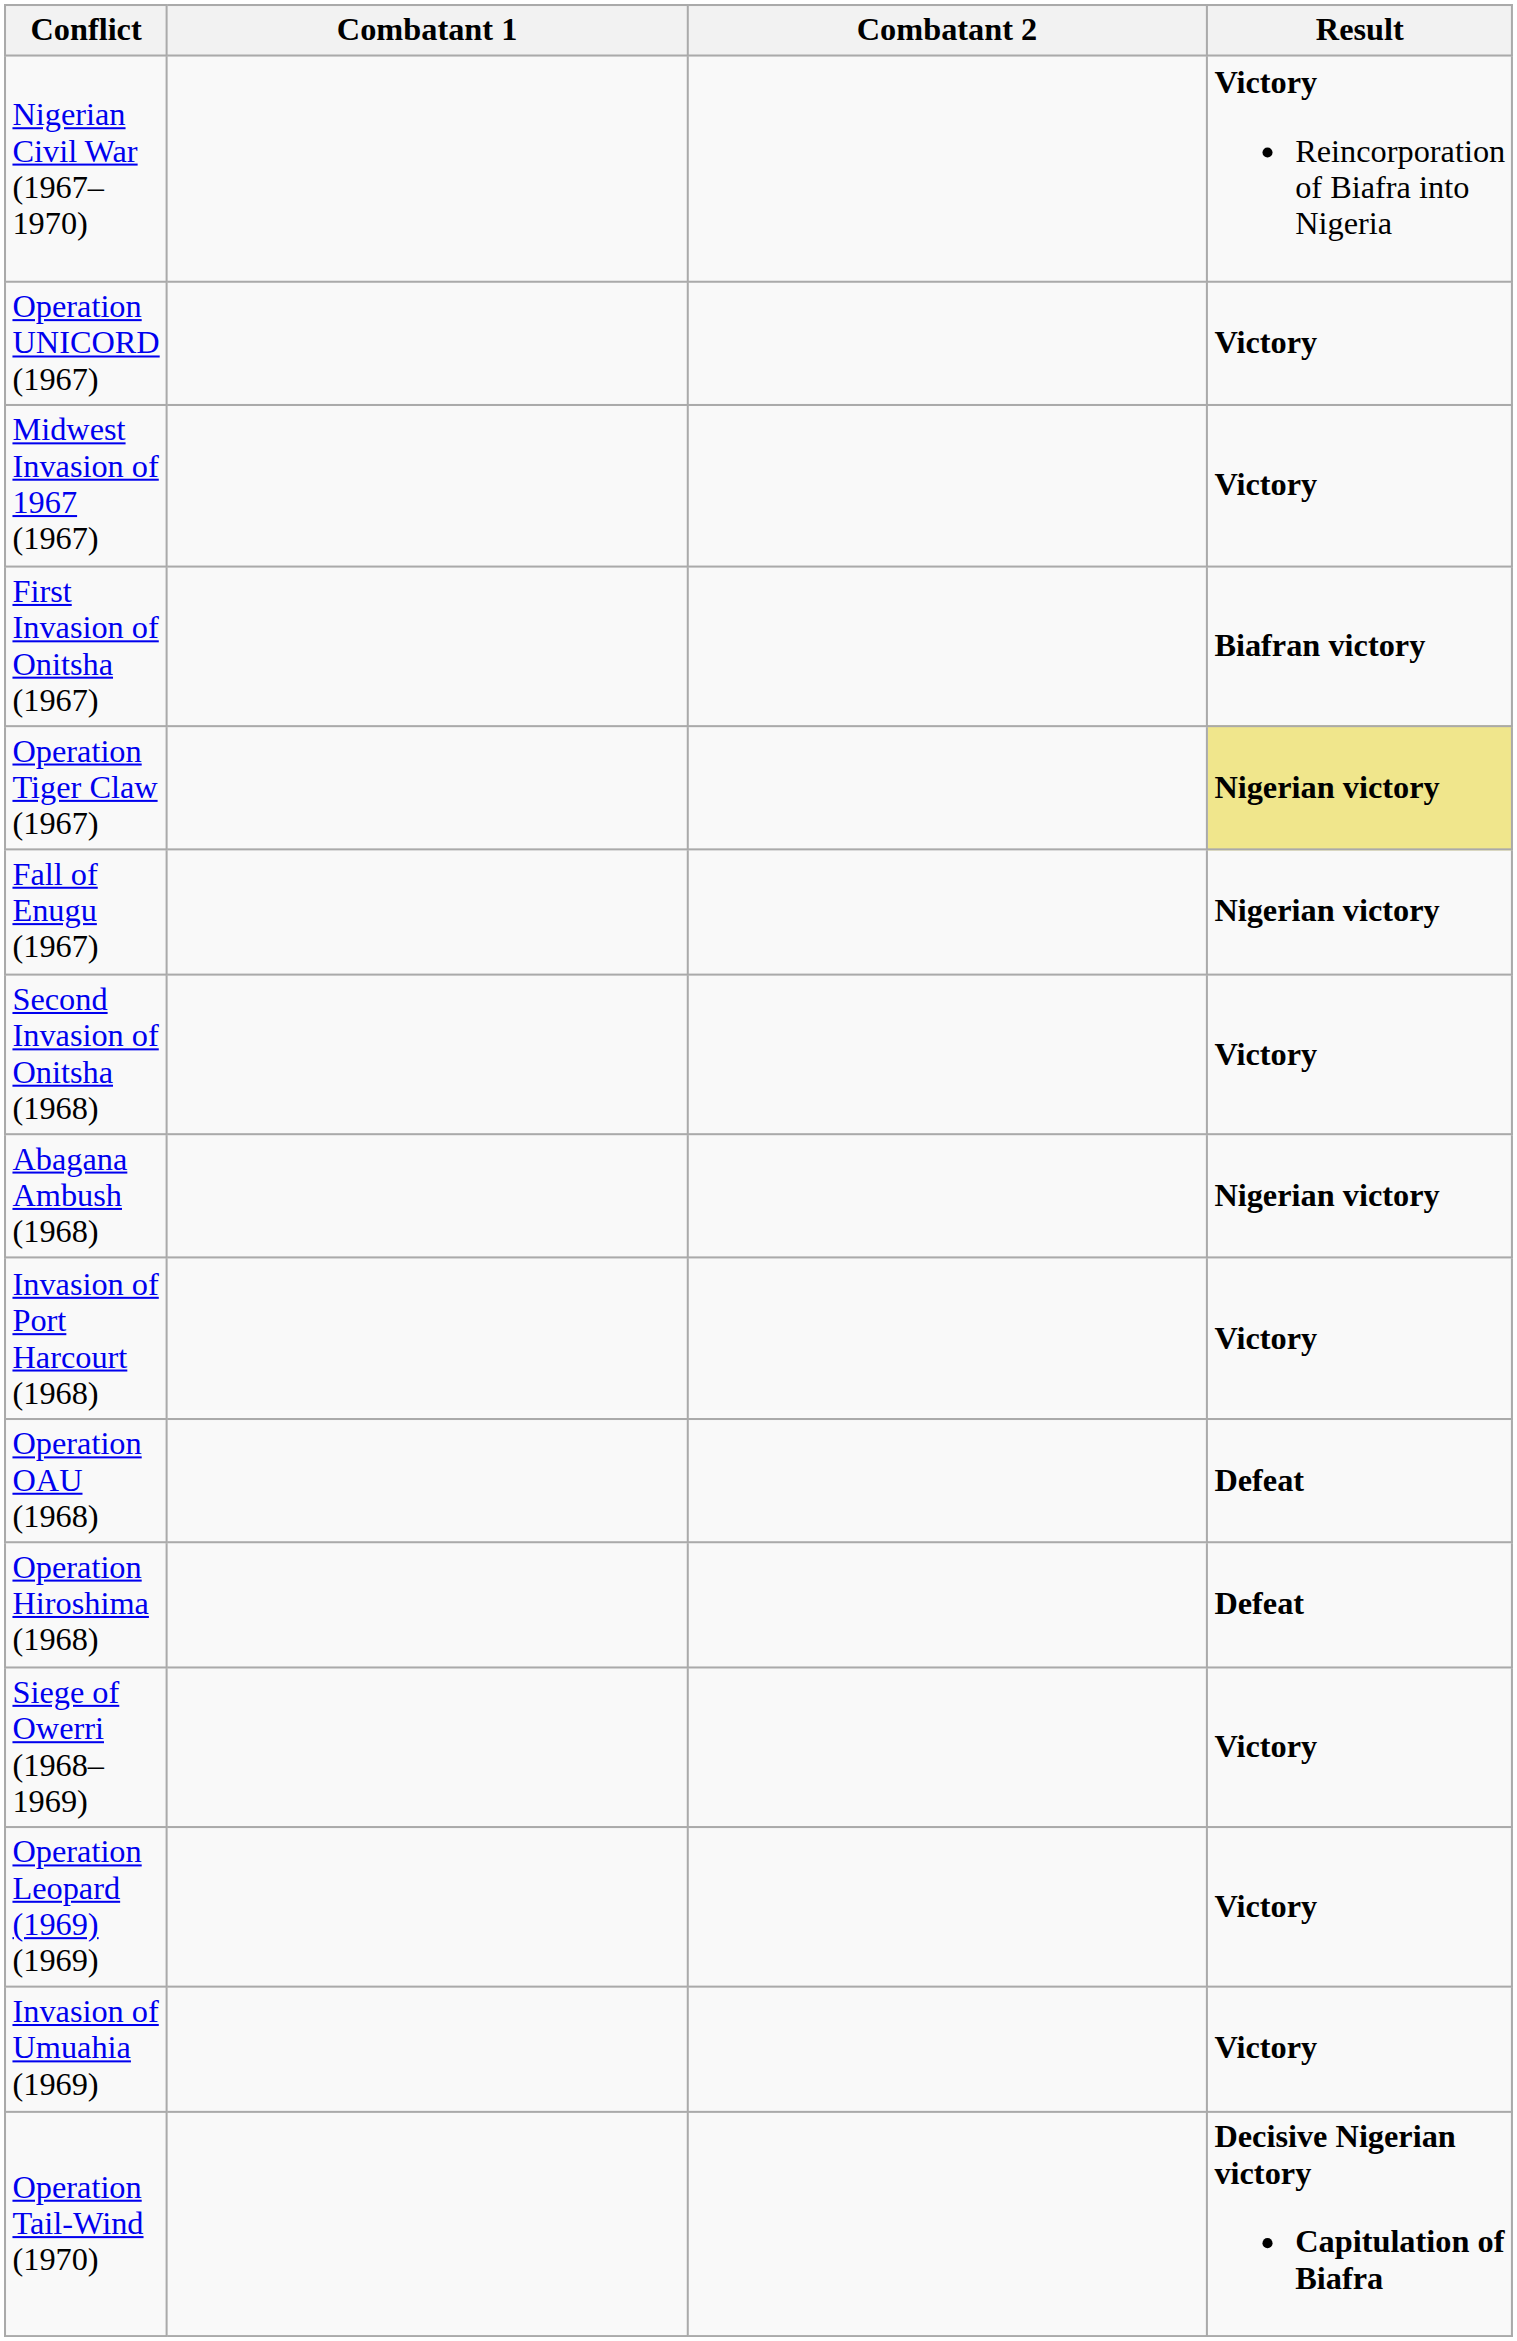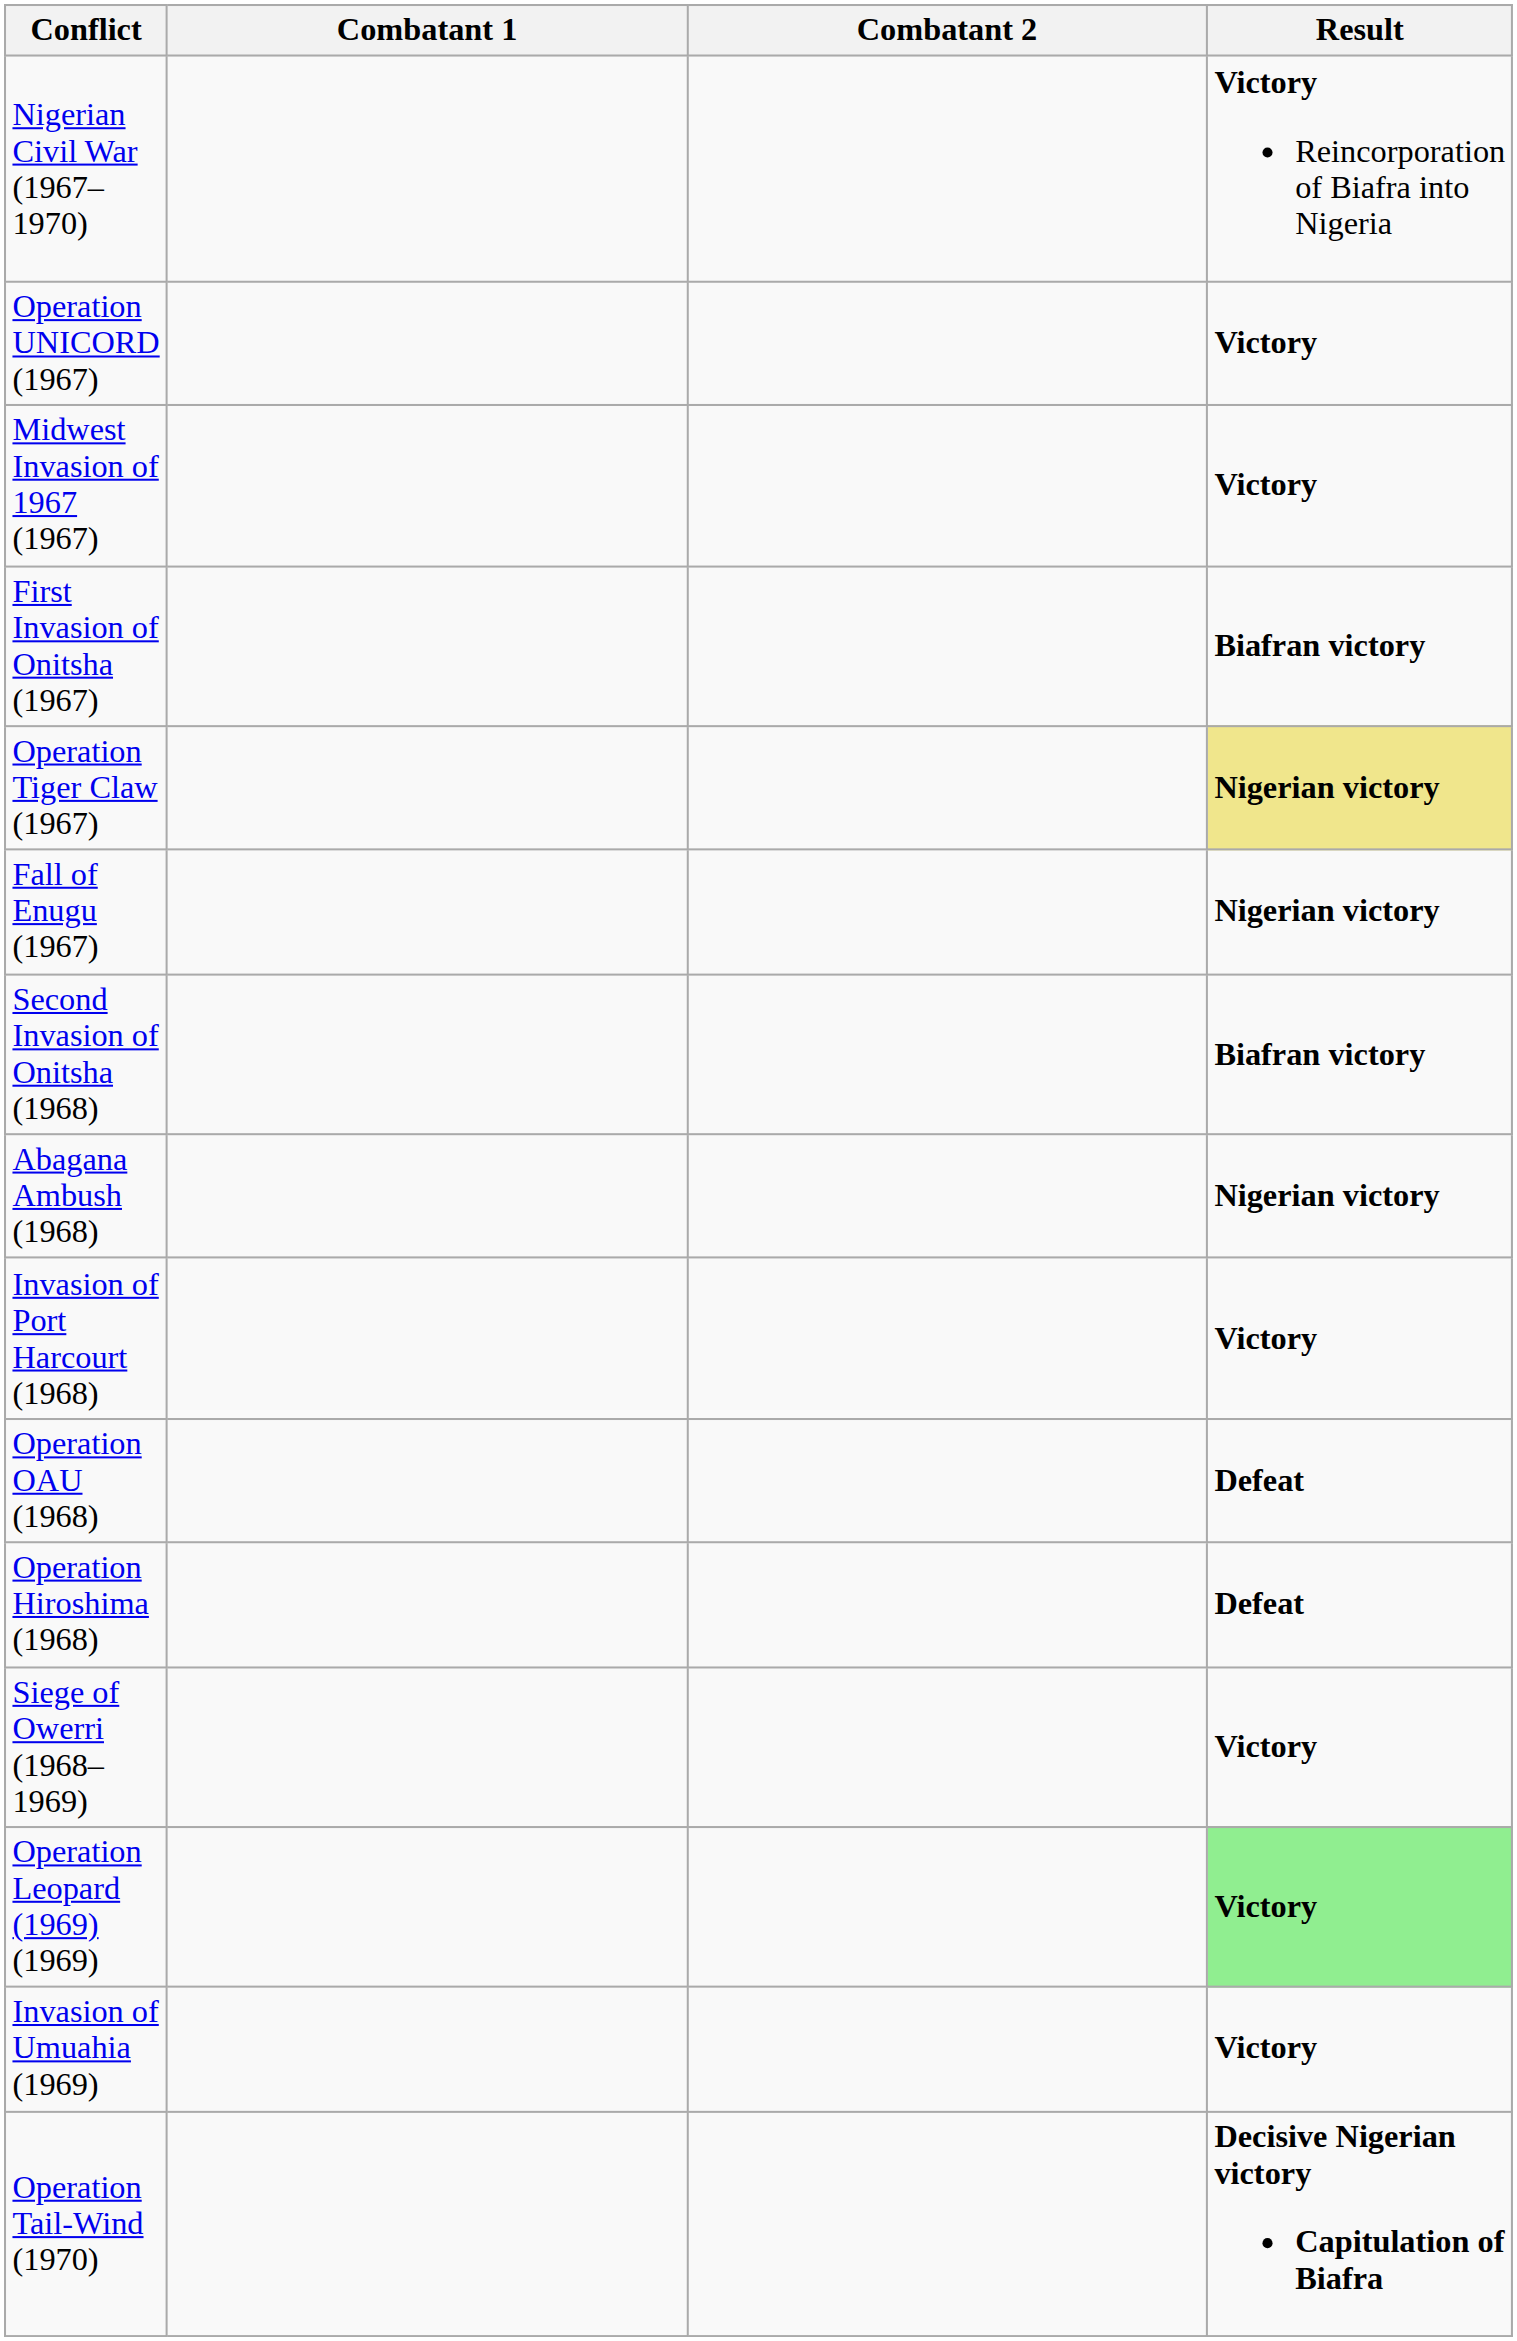Second Invasion of Onitsha (1968) | Result: Victory -> Biafran victory
Operation Leopard (1969) (1969) | Result: no background -> lightgreen background
